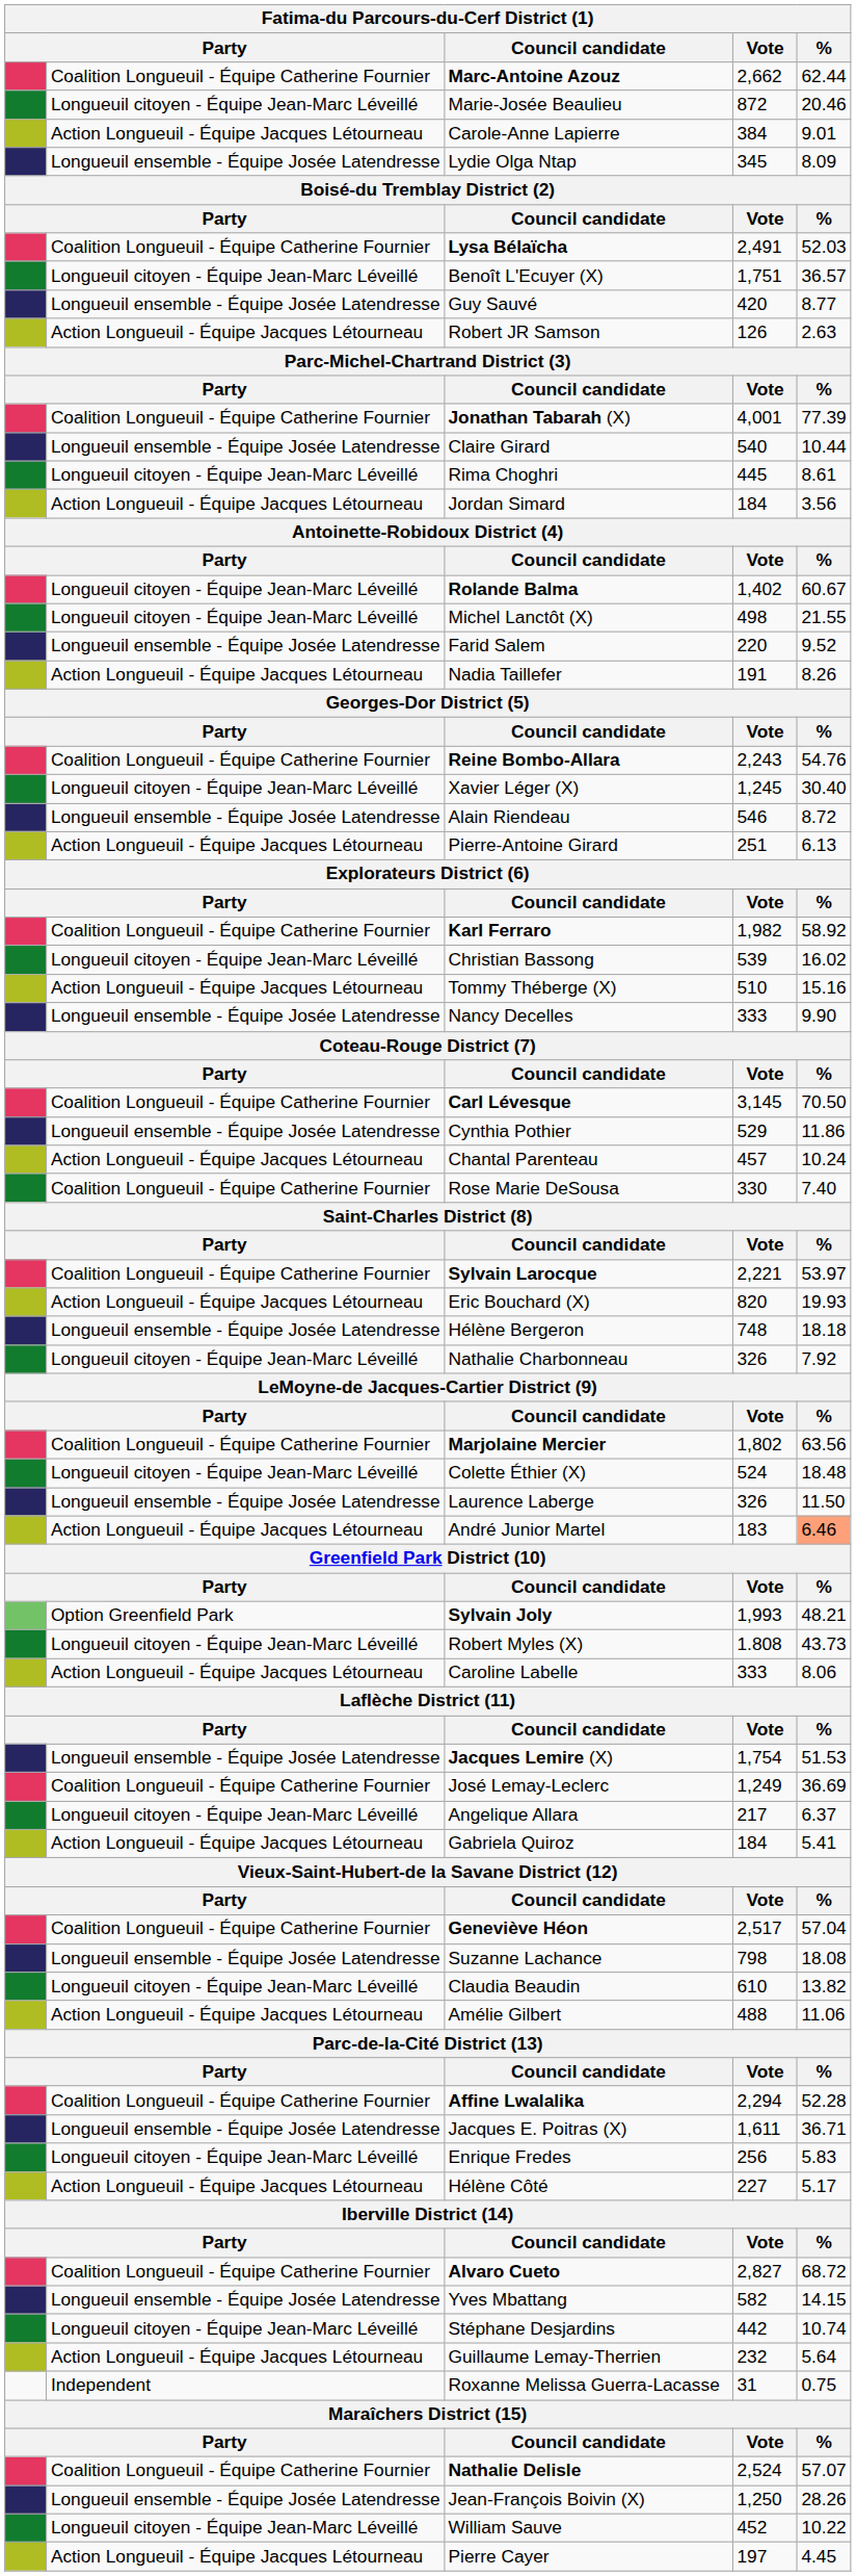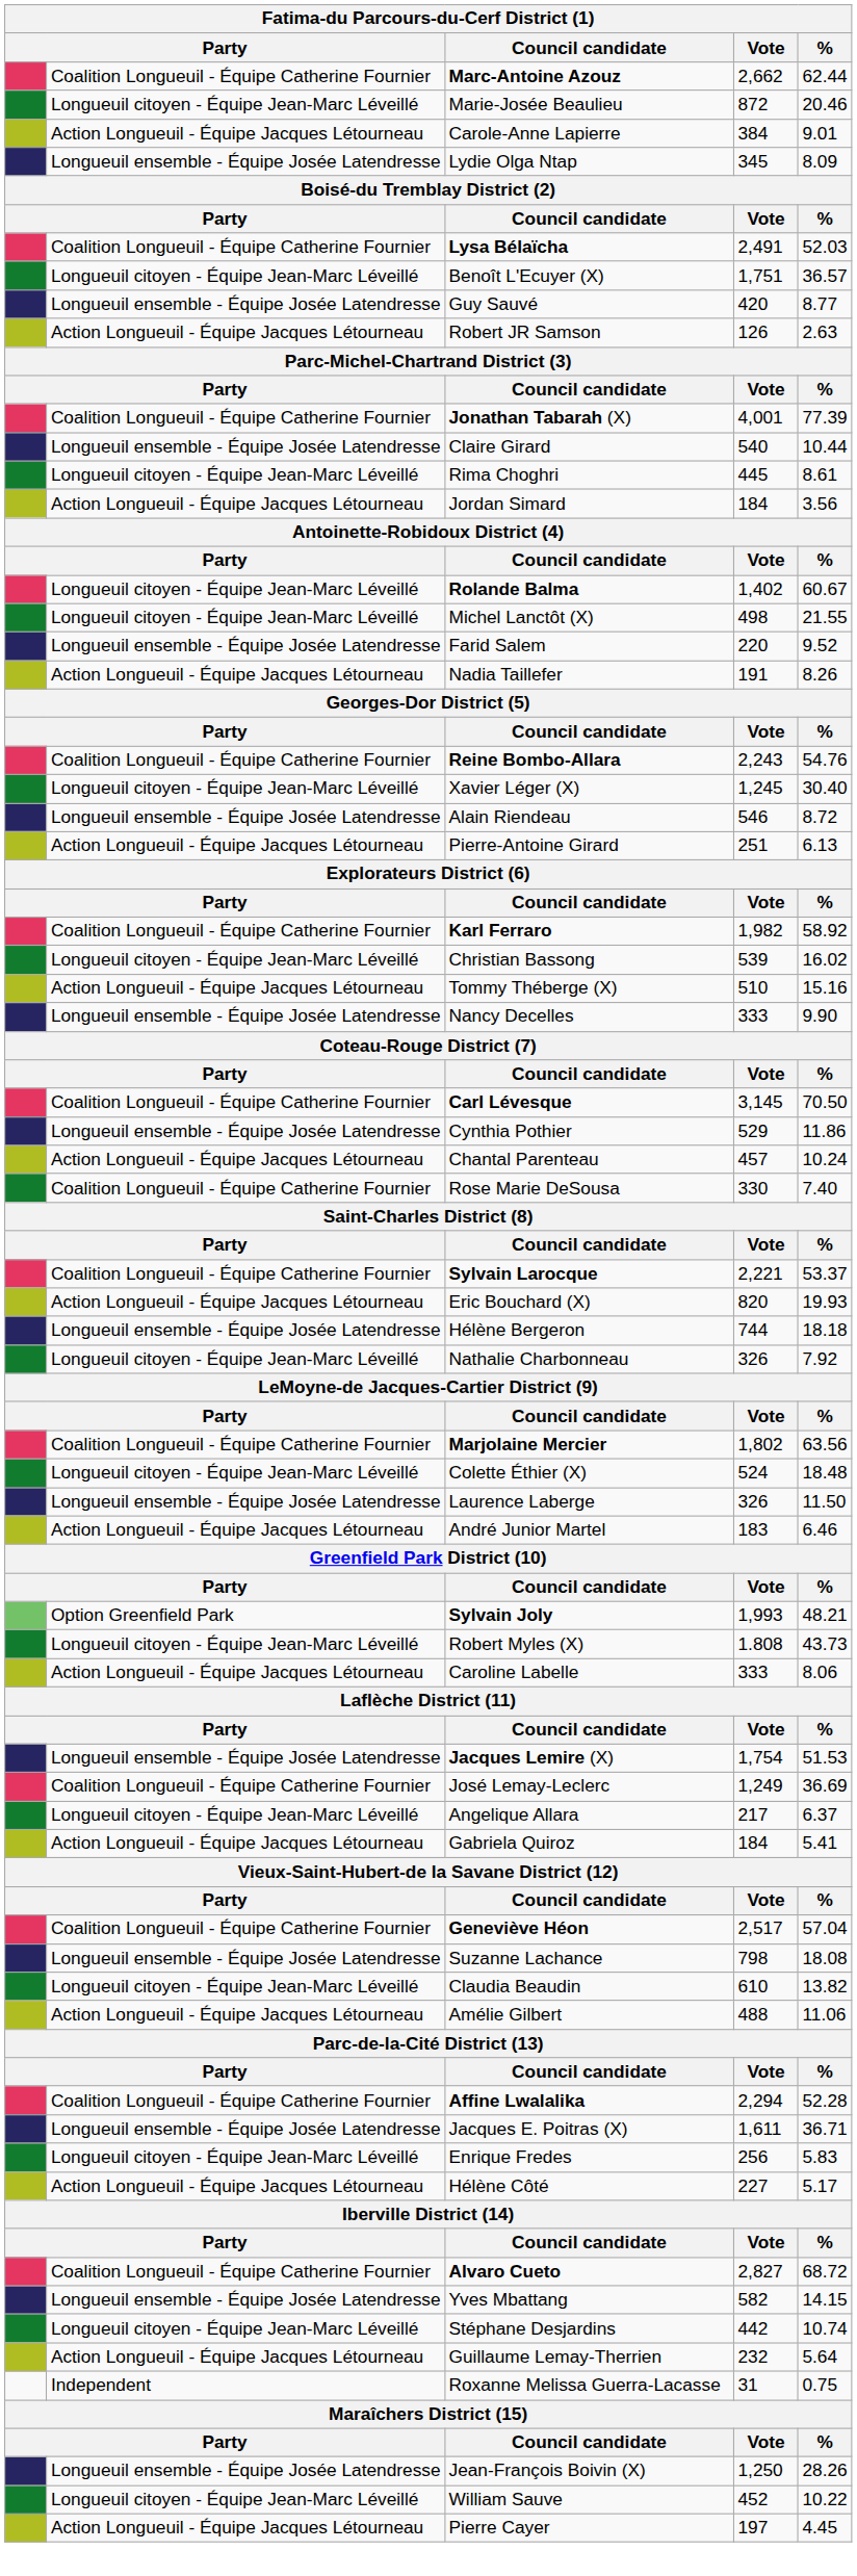Sylvain Larocque | %: 53.97 -> 53.37
Hélène Bergeron | Vote: 748 -> 744
André Junior Martel | %: lightsalmon background -> no background
- row: Coalition Longueuil - Équipe Catherine Fournier | Nathalie Delisle | 2,524 | 57.07
